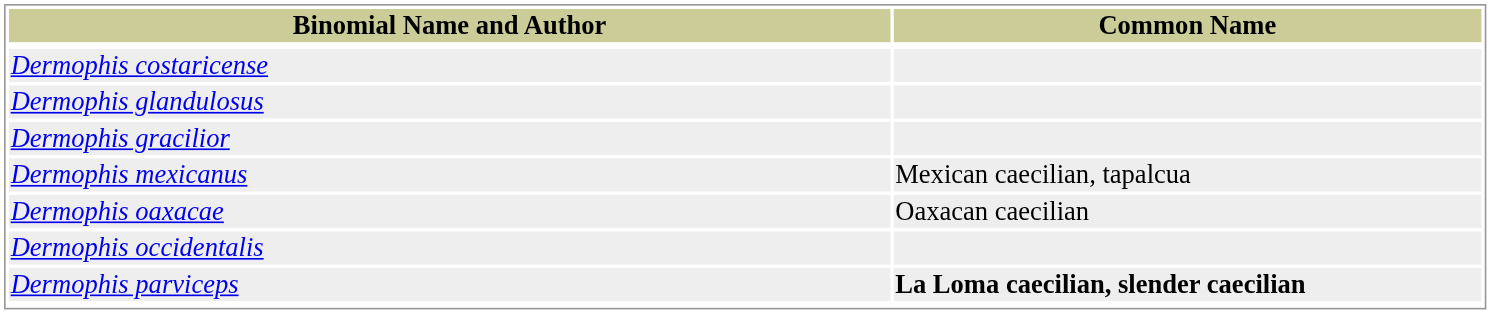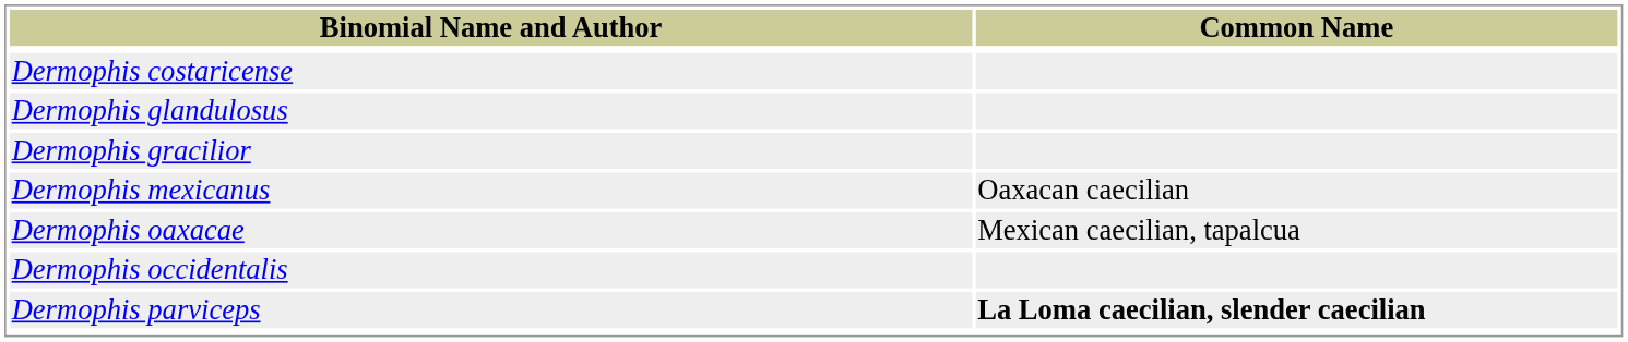Dermophis mexicanus | Common Name: Mexican caecilian, tapalcua -> Oaxacan caecilian
Dermophis oaxacae | Common Name: Oaxacan caecilian -> Mexican caecilian, tapalcua
